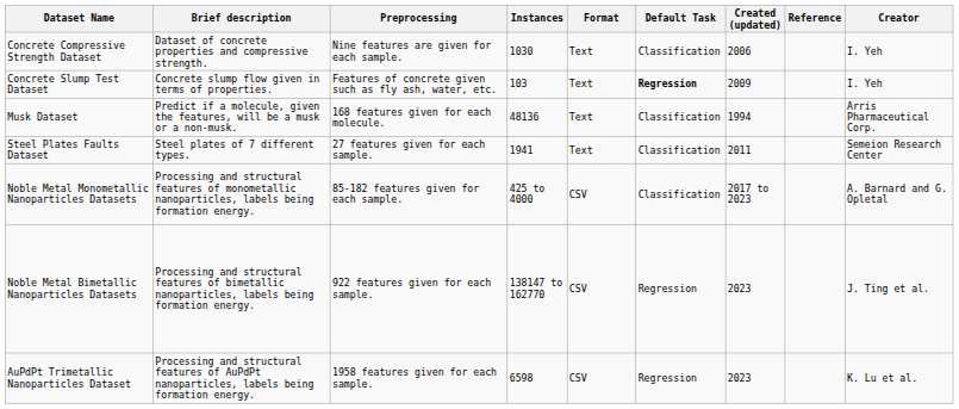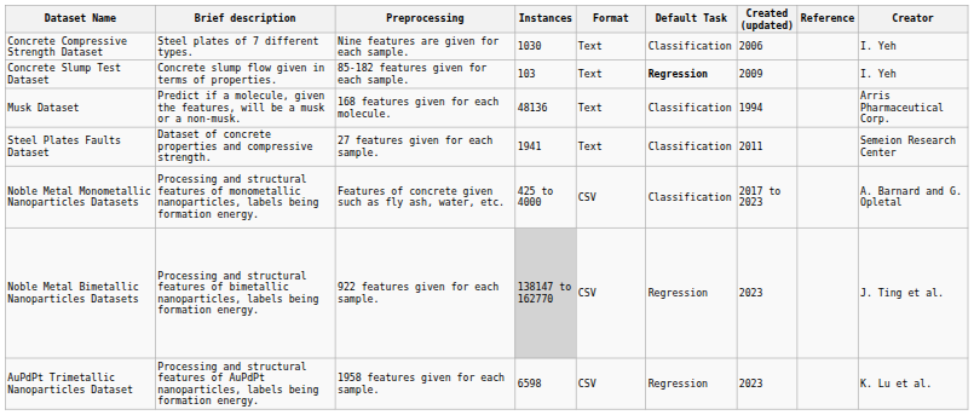Concrete Compressive Strength Dataset | Brief description: Dataset of concrete properties and compressive strength. -> Steel plates of 7 different types.
Concrete Slump Test Dataset | Preprocessing: Features of concrete given such as fly ash, water, etc. -> 85-182 features given for each sample.
Steel Plates Faults Dataset | Brief description: Steel plates of 7 different types. -> Dataset of concrete properties and compressive strength.
Noble Metal Monometallic Nanoparticles Datasets | Preprocessing: 85-182 features given for each sample. -> Features of concrete given such as fly ash, water, etc.
Noble Metal Bimetallic Nanoparticles Datasets | Instances: no background -> lightgrey background
